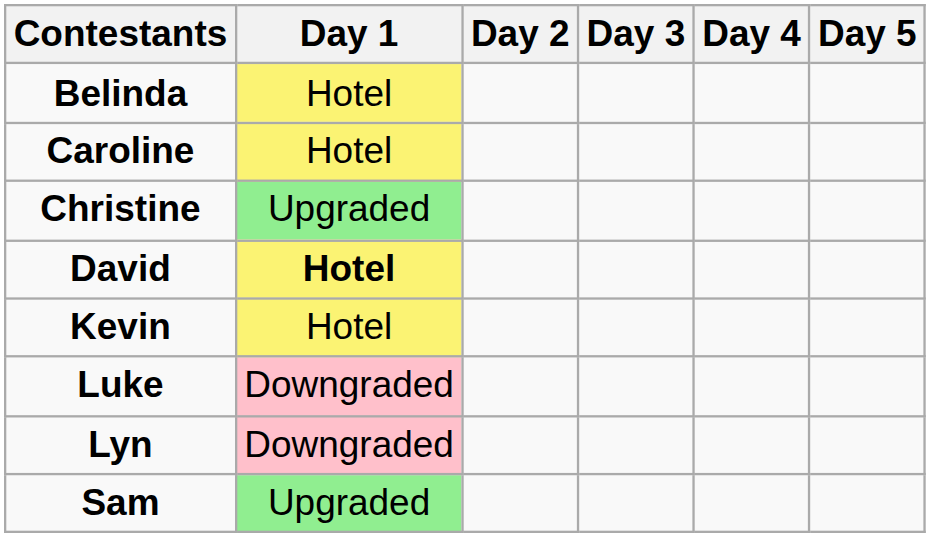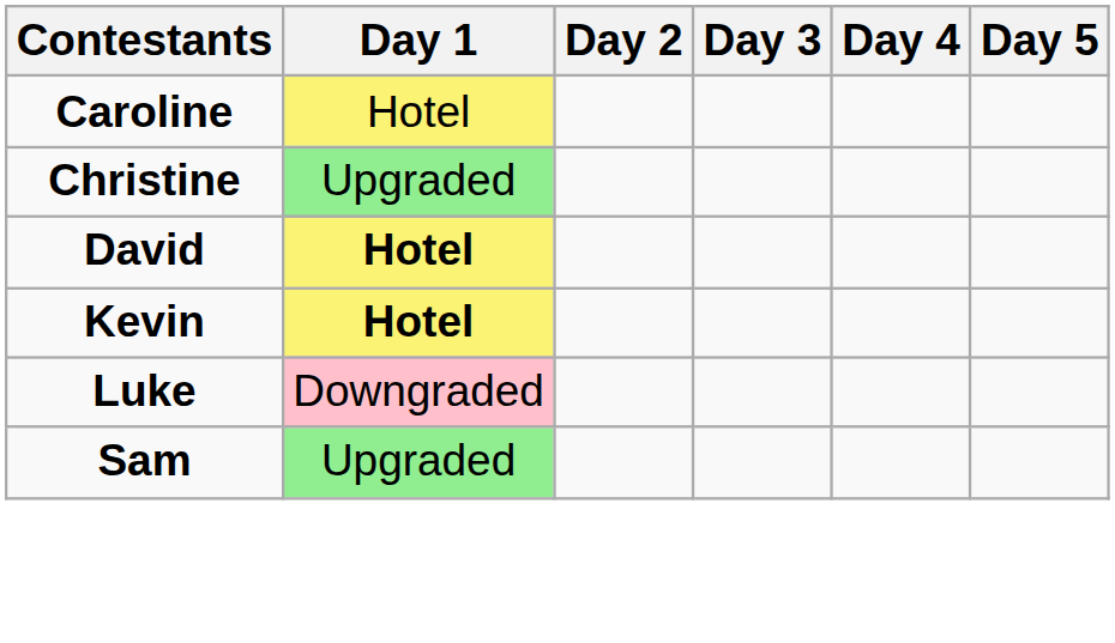- row: Belinda | Hotel
Kevin | Day 1: normal -> bold
- row: Lyn | Downgraded
